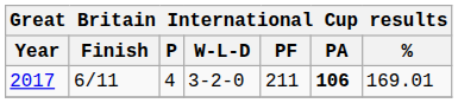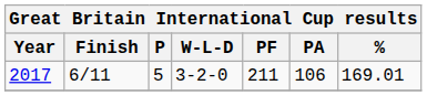2017 | P: 4 -> 5
2017 | PA: bold -> normal
